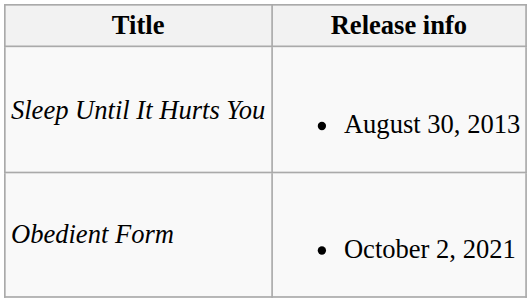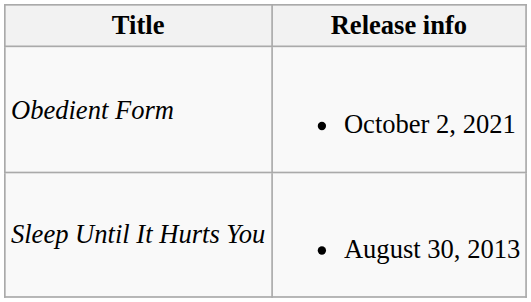rows swapped: Sleep Until It Hurts You <-> Obedient Form
